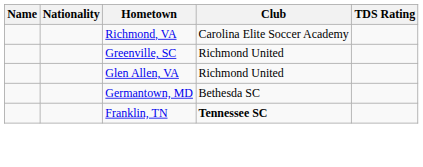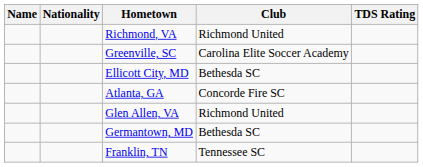Richmond, VA | Club: Carolina Elite Soccer Academy -> Richmond United
Greenville, SC | Club: Richmond United -> Carolina Elite Soccer Academy
+ row: Ellicott City, MD | Bethesda SC
+ row: Atlanta, GA | Concorde Fire SC
Franklin, TN | Club: bold -> normal
